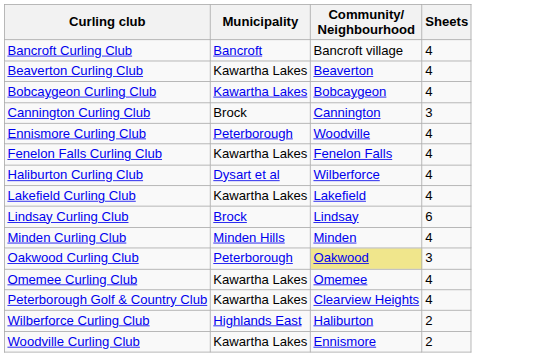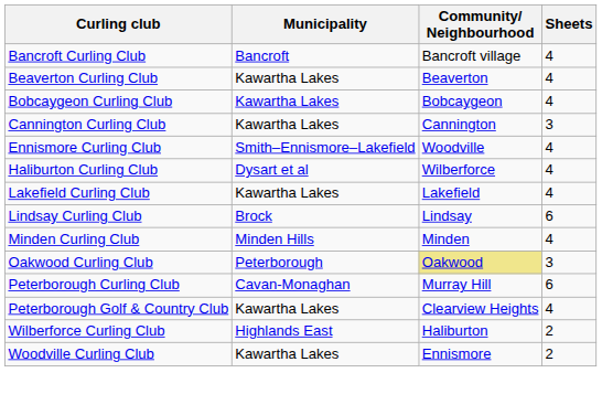Cannington Curling Club | Municipality: Brock -> Kawartha Lakes
Ennismore Curling Club | Municipality: Peterborough -> Smith–Ennismore–Lakefield
- row: Fenelon Falls Curling Club | Kawartha Lakes | Fenelon Falls | 4
- row: Omemee Curling Club | Kawartha Lakes | Omemee | 4
+ row: Peterborough Curling Club | Cavan-Monaghan | Murray Hill | 6
